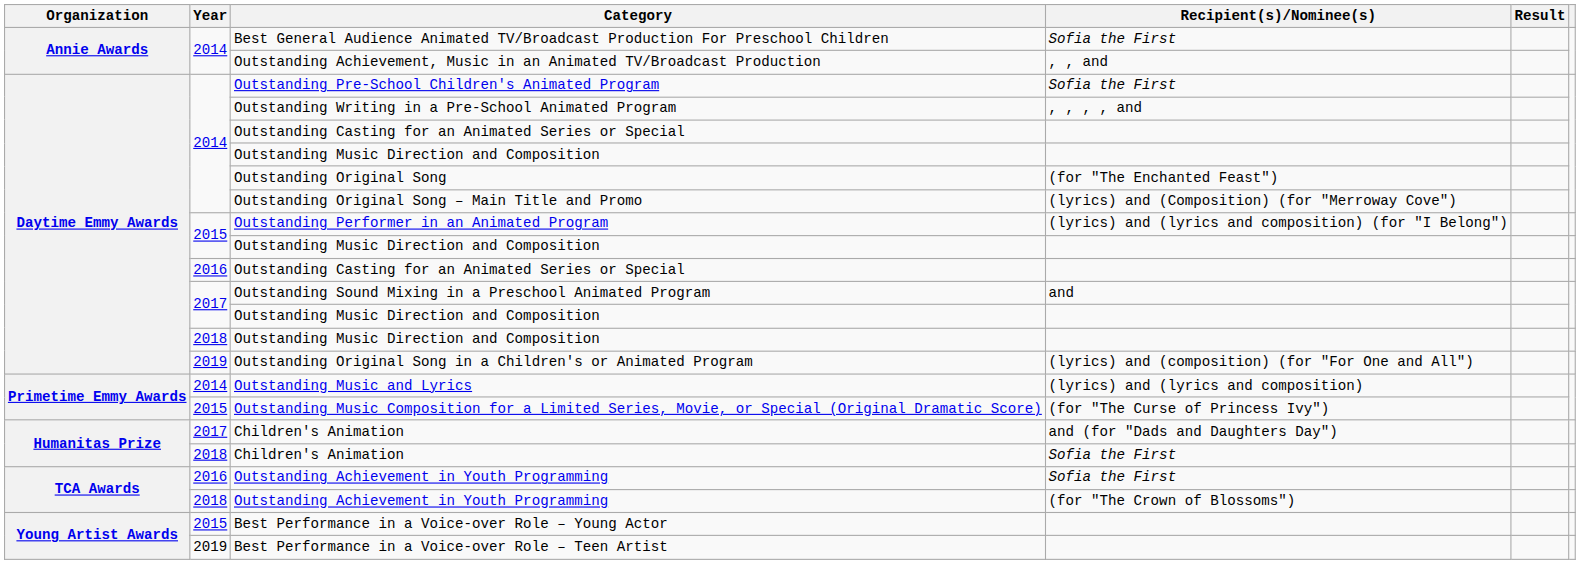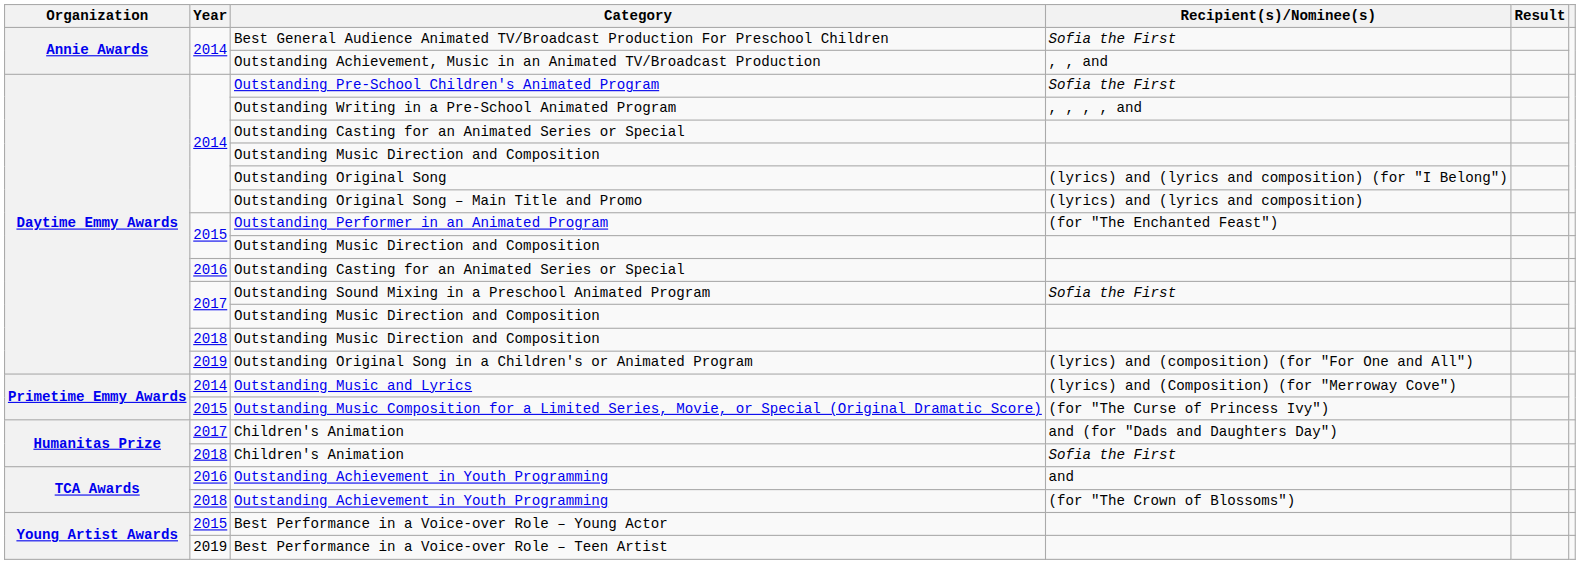Outstanding Original Song | Recipient(s)/Nominee(s): (for "The Enchanted Feast") -> (lyrics) and (lyrics and composition) (for "I Belong")
Outstanding Original Song – Main Title and Promo | Recipient(s)/Nominee(s): (lyrics) and (Composition) (for "Merroway Cove") -> (lyrics) and (lyrics and composition)
Outstanding Performer in an Animated Program | Recipient(s)/Nominee(s): (lyrics) and (lyrics and composition) (for "I Belong") -> (for "The Enchanted Feast")
Outstanding Sound Mixing in a Preschool Animated Program | Recipient(s)/Nominee(s): and -> Sofia the First
Outstanding Music and Lyrics | Recipient(s)/Nominee(s): (lyrics) and (lyrics and composition) -> (lyrics) and (Composition) (for "Merroway Cove")
2016 / Outstanding Achievement in Youth Programming | Recipient(s)/Nominee(s): Sofia the First -> and
